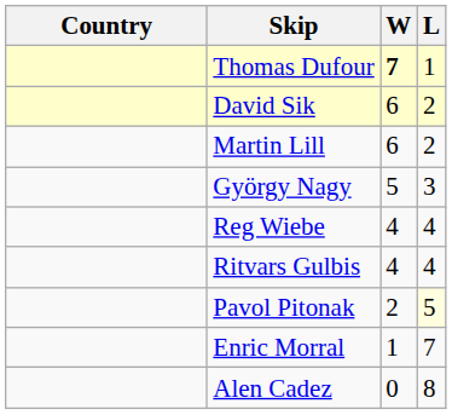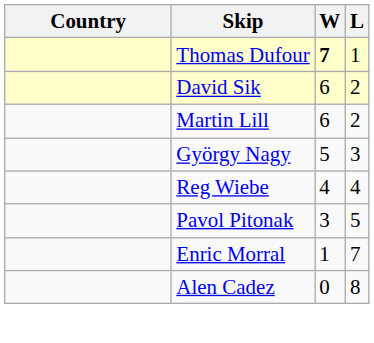- row: Ritvars Gulbis | 4 | 4
Pavol Pitonak | W: 2 -> 3
Pavol Pitonak | L: lightyellow background -> no background
